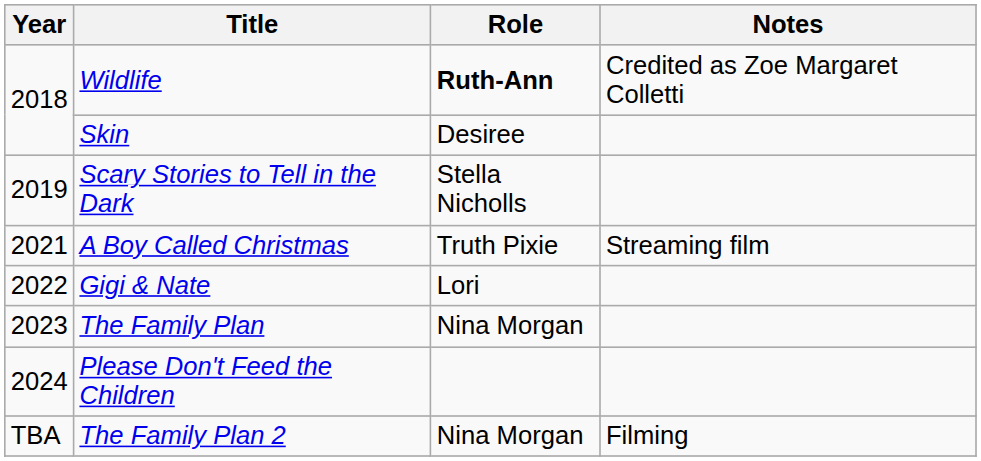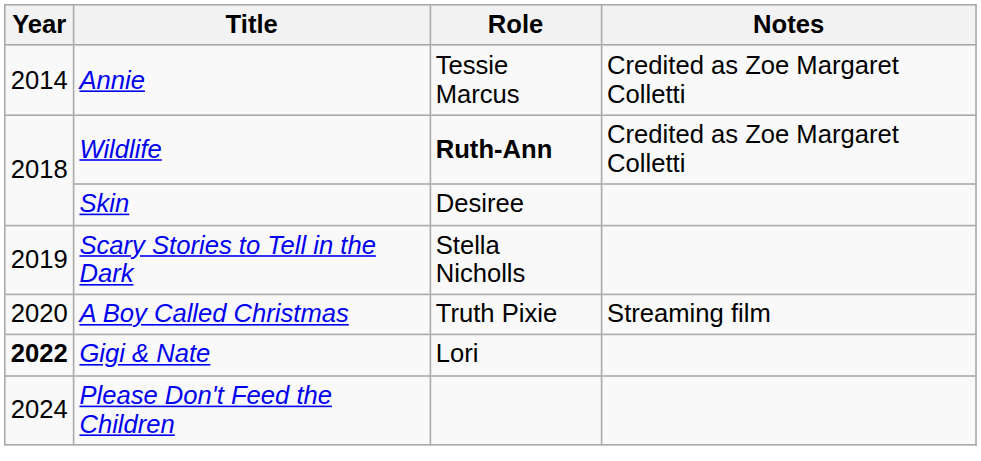+ row: 2014 | Annie | Tessie Marcus | Credited as Zoe Margaret Colletti
A Boy Called Christmas | Year: 2021 -> 2020
Gigi & Nate | Year: normal -> bold
- row: 2023 | The Family Plan | Nina Morgan
- row: TBA | The Family Plan 2 | Nina Morgan | Filming
